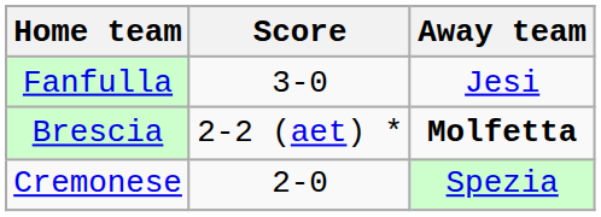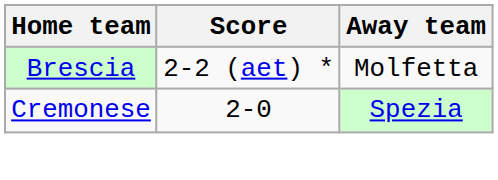- row: Fanfulla | 3-0 | Jesi
Brescia | Away team: bold -> normal
